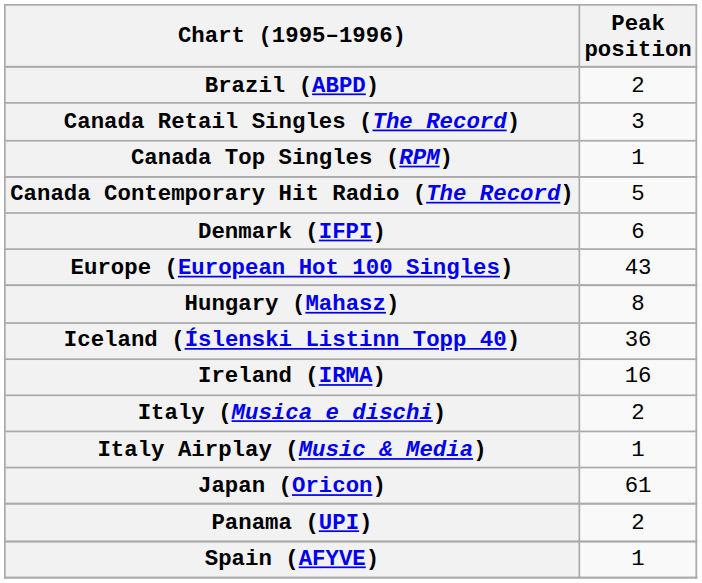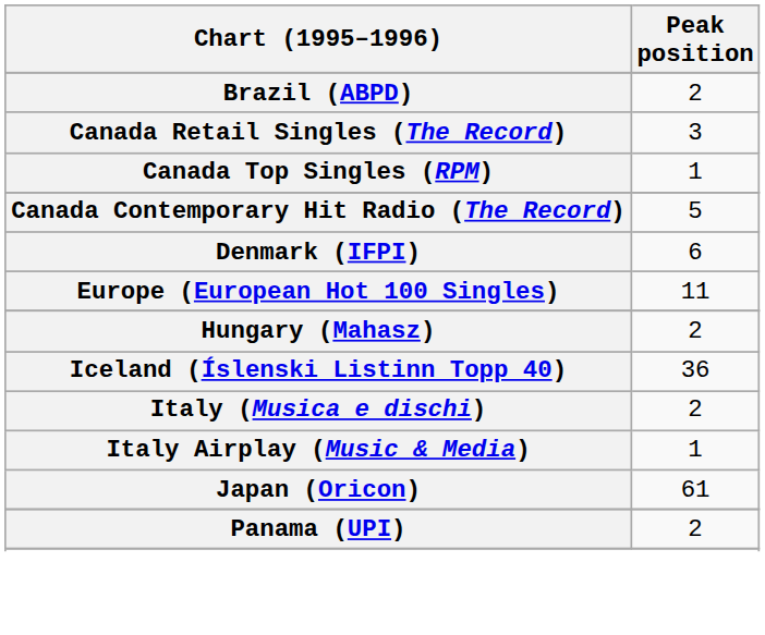Europe (European Hot 100 Singles) | Peak position: 43 -> 11
Hungary (Mahasz) | Peak position: 8 -> 2
- row: Ireland (IRMA) | 16
- row: Spain (AFYVE) | 1
